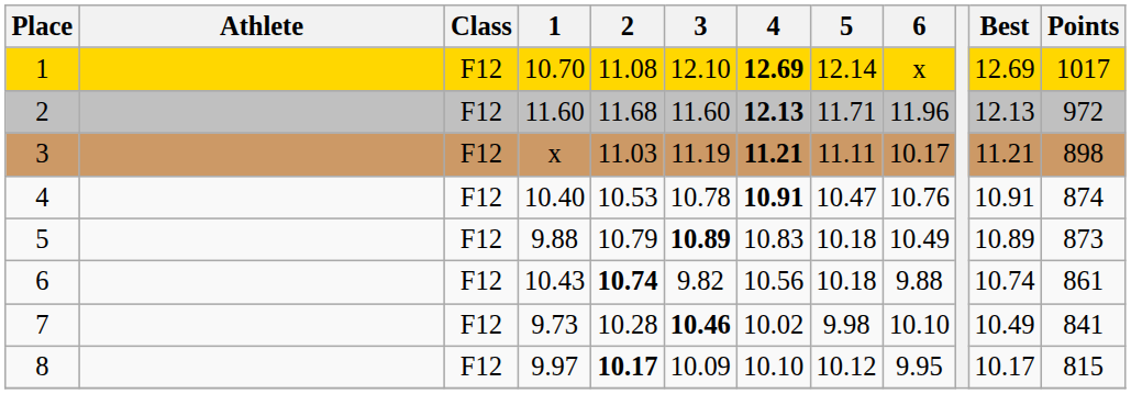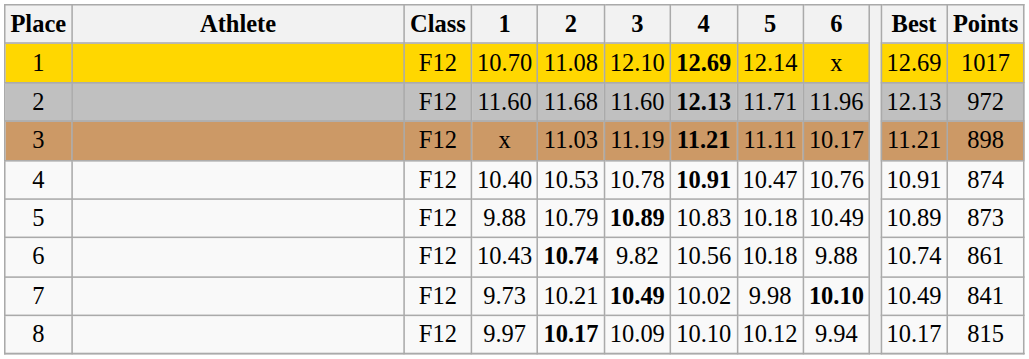7 | 2: 10.28 -> 10.21
7 | 3: 10.46 -> 10.49
7 | 6: normal -> bold
8 | 6: 9.95 -> 9.94
